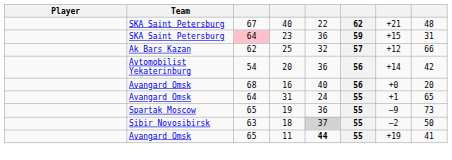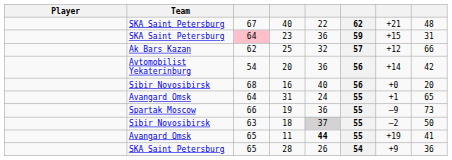16 | Team: Avangard Omsk -> Sibir Novosibirsk
19 | column 3: 65 -> 66
+ row: SKA Saint Petersburg | 65 | 28 | 26 | 54 | +9 | 36
